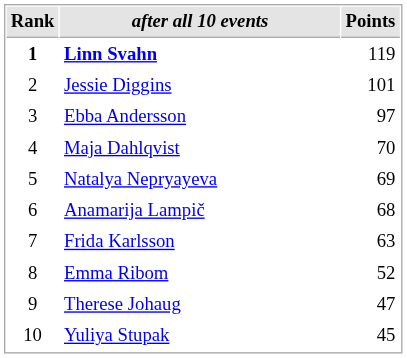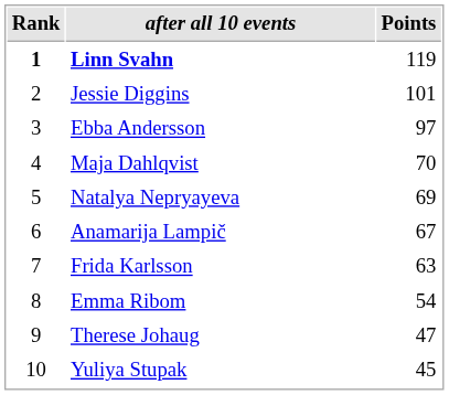Anamarija Lampič | Points: 68 -> 67
Emma Ribom | Points: 52 -> 54
